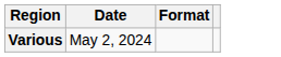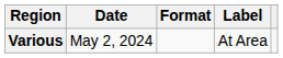+ column: Label | At Area
